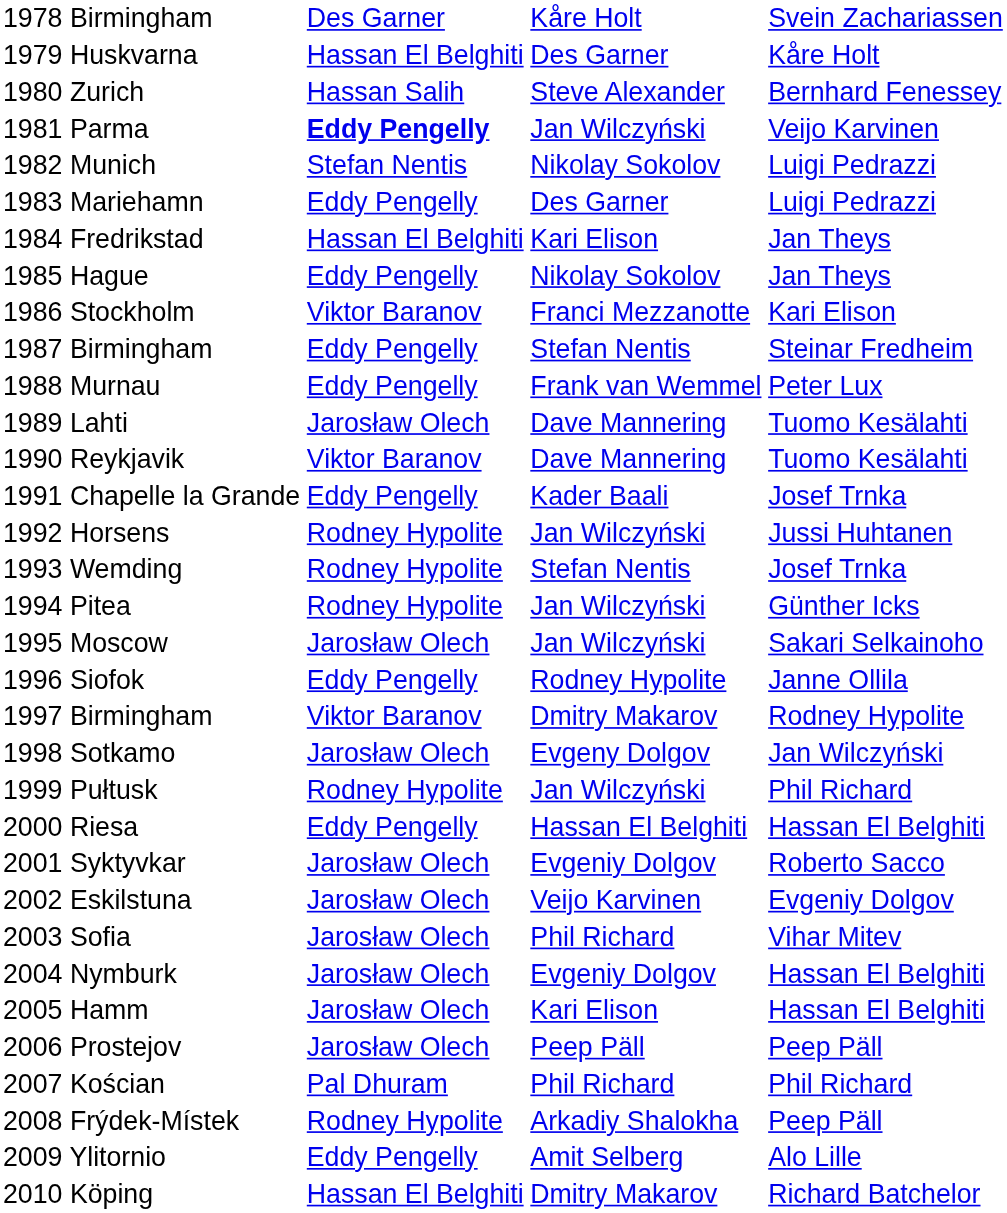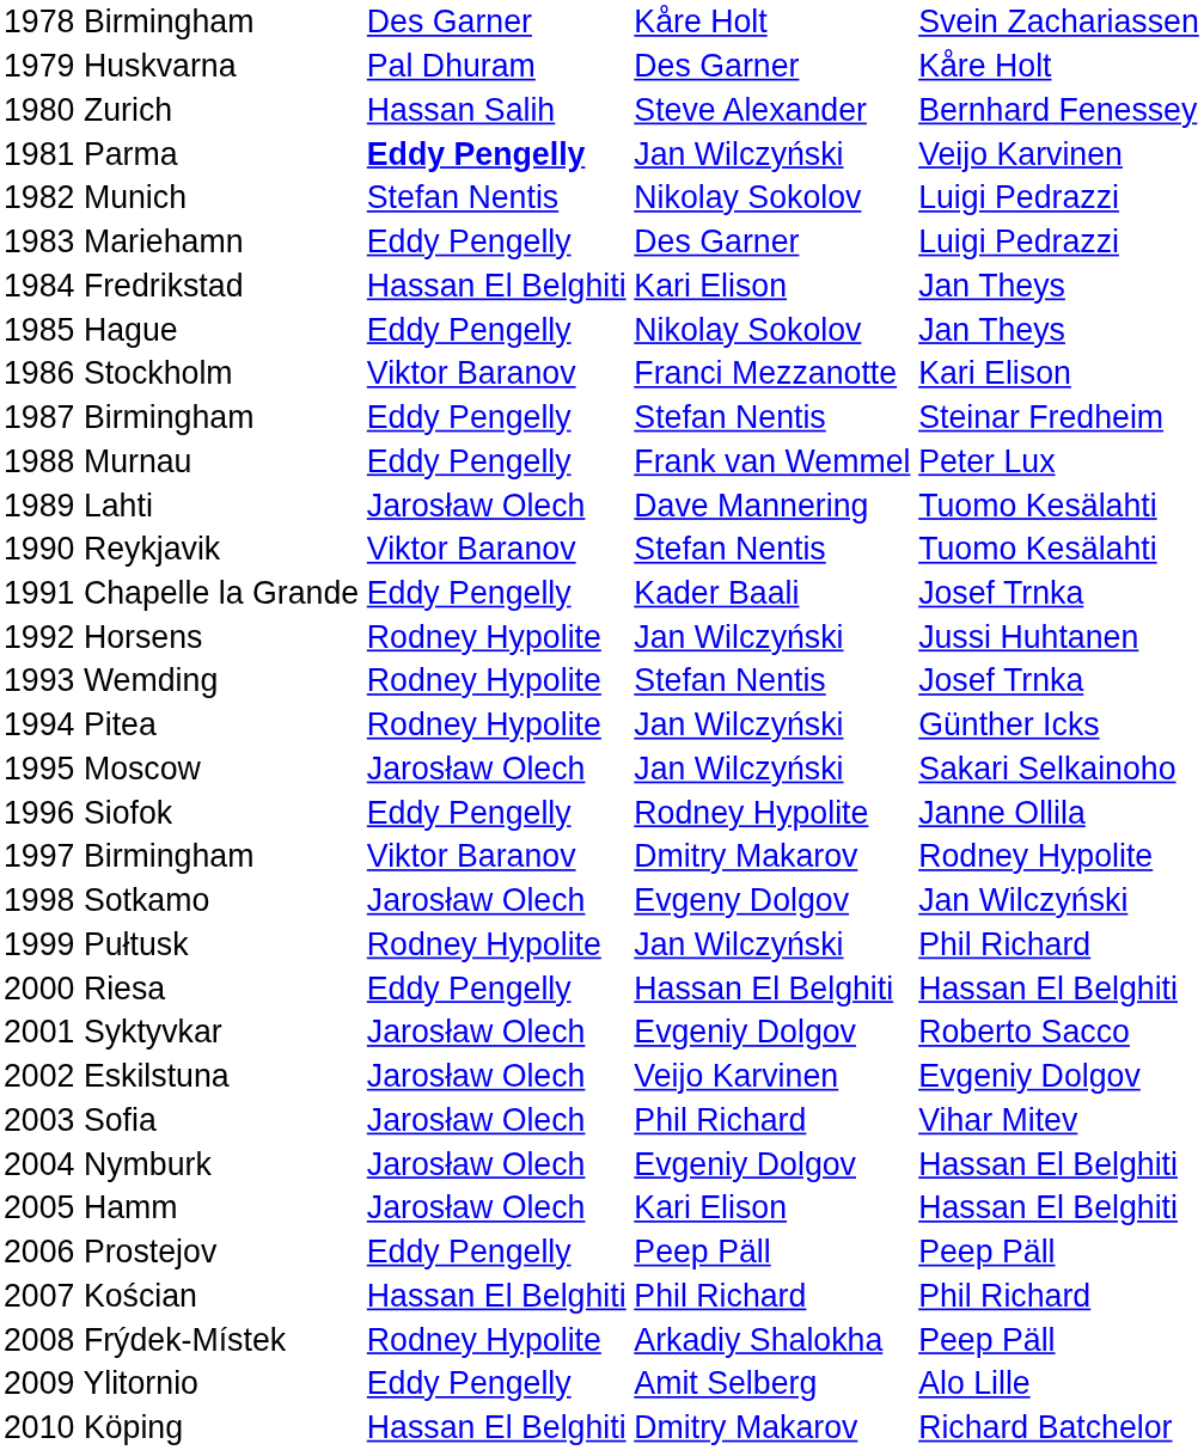1979 Huskvarna | column 2: Hassan El Belghiti -> Pal Dhuram
1990 Reykjavik | column 3: Dave Mannering -> Stefan Nentis
2006 Prostejov | column 2: Jarosław Olech -> Eddy Pengelly
2007 Kościan | column 2: Pal Dhuram -> Hassan El Belghiti
